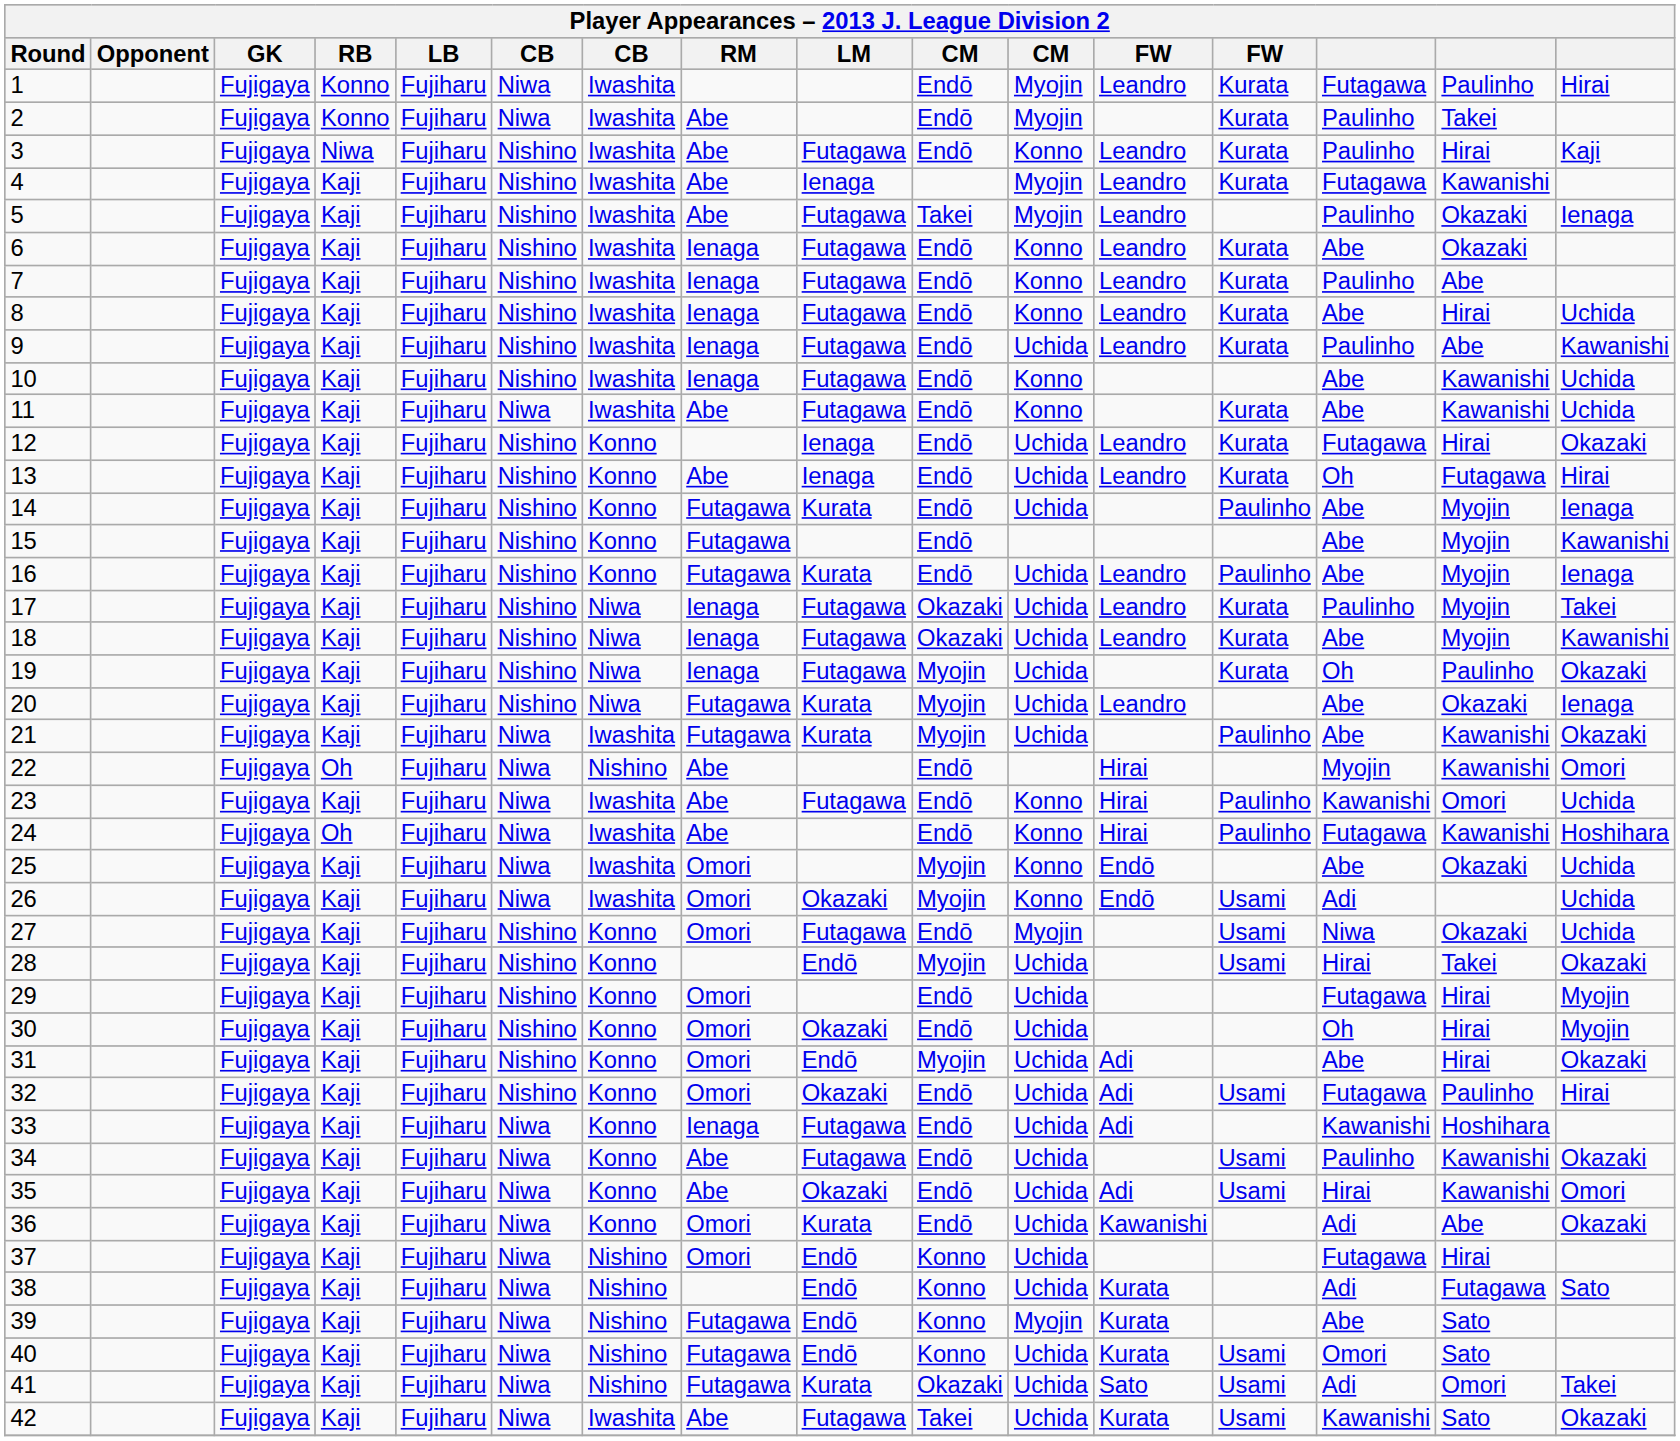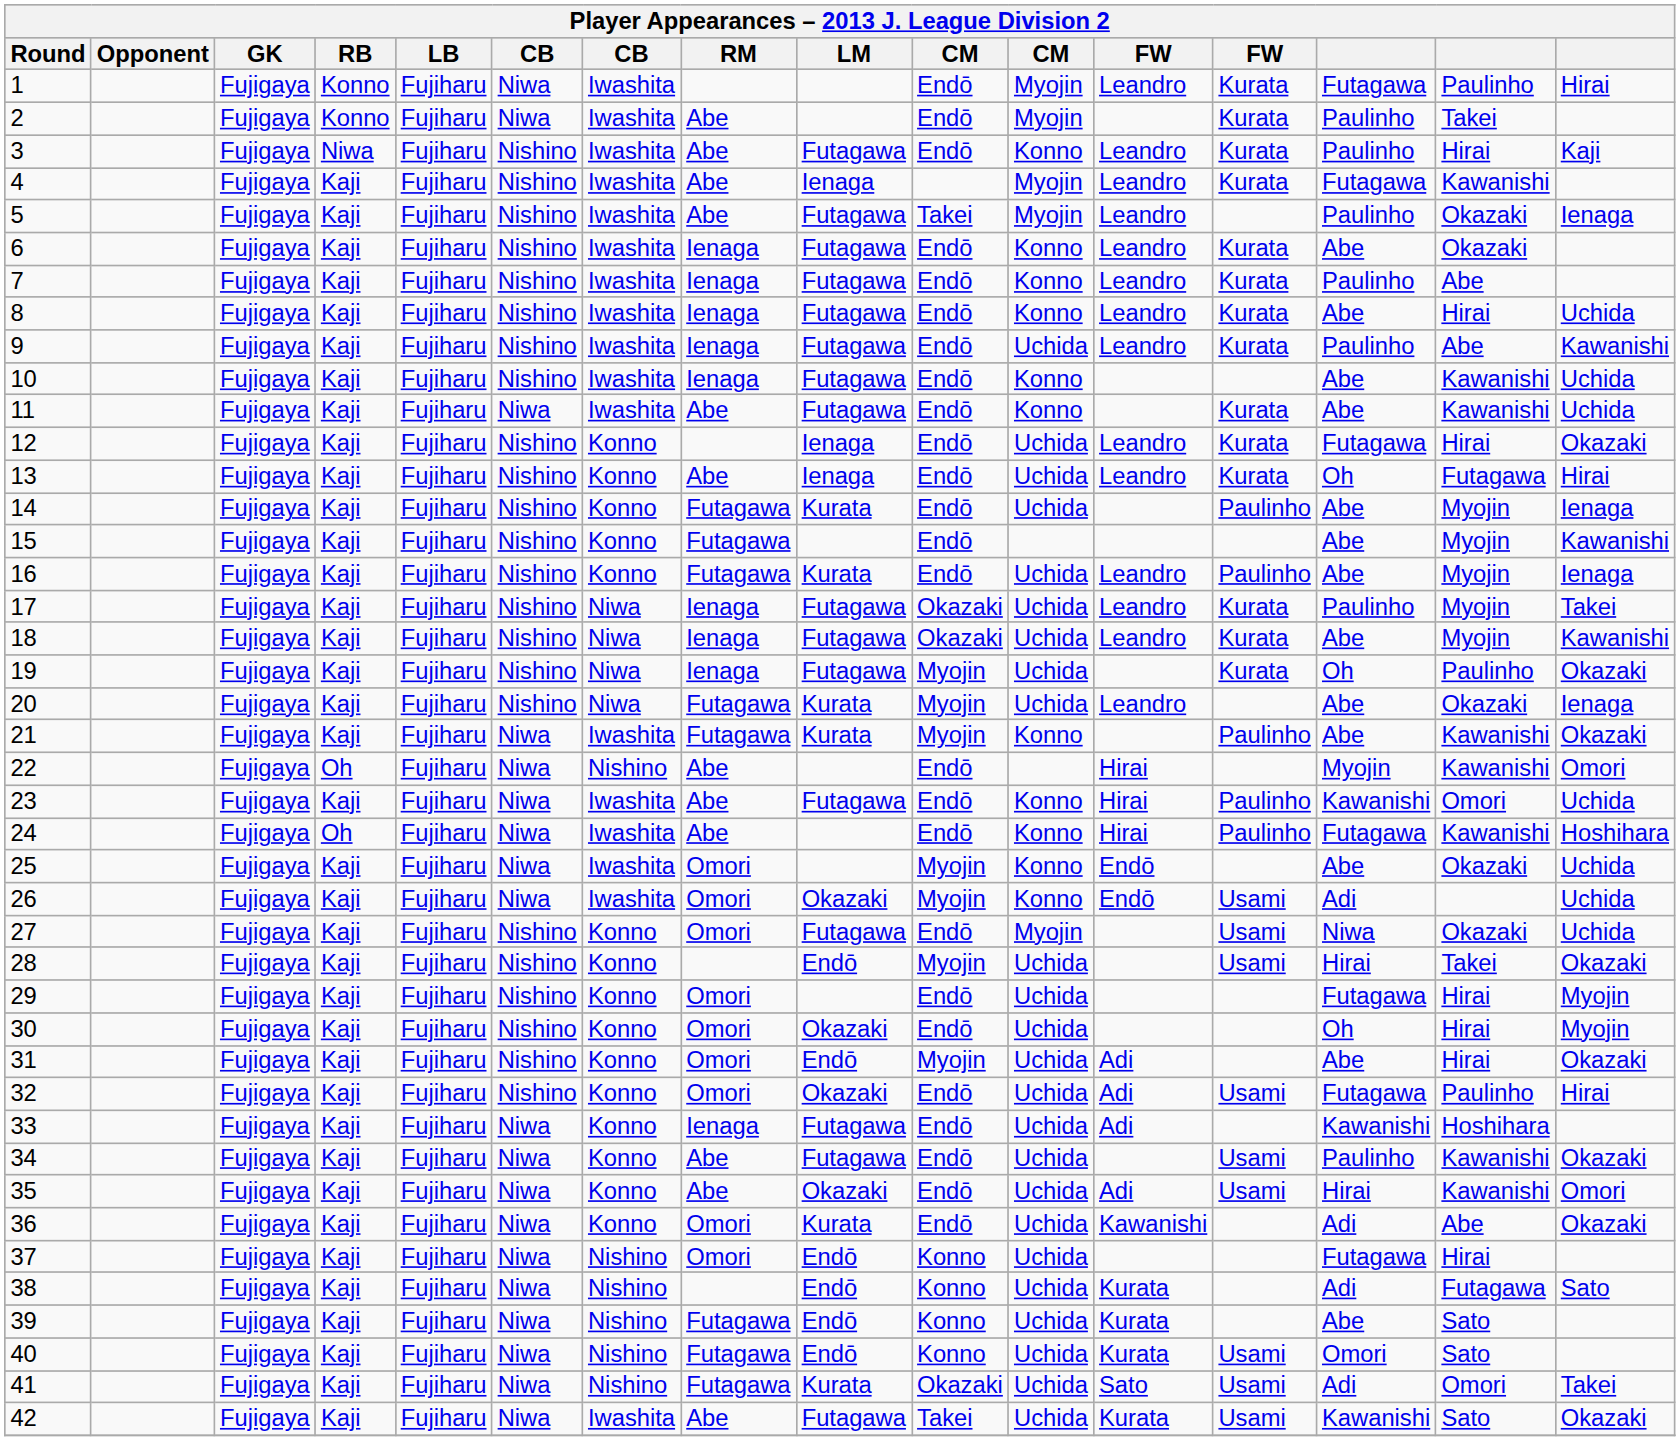21 | column 11: Uchida -> Konno
39 | column 11: Myojin -> Uchida
